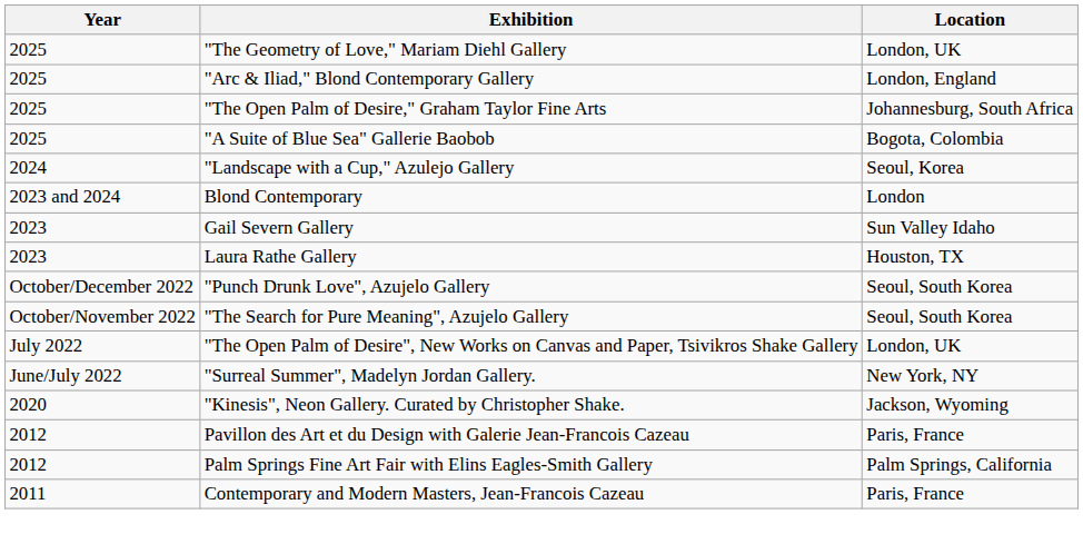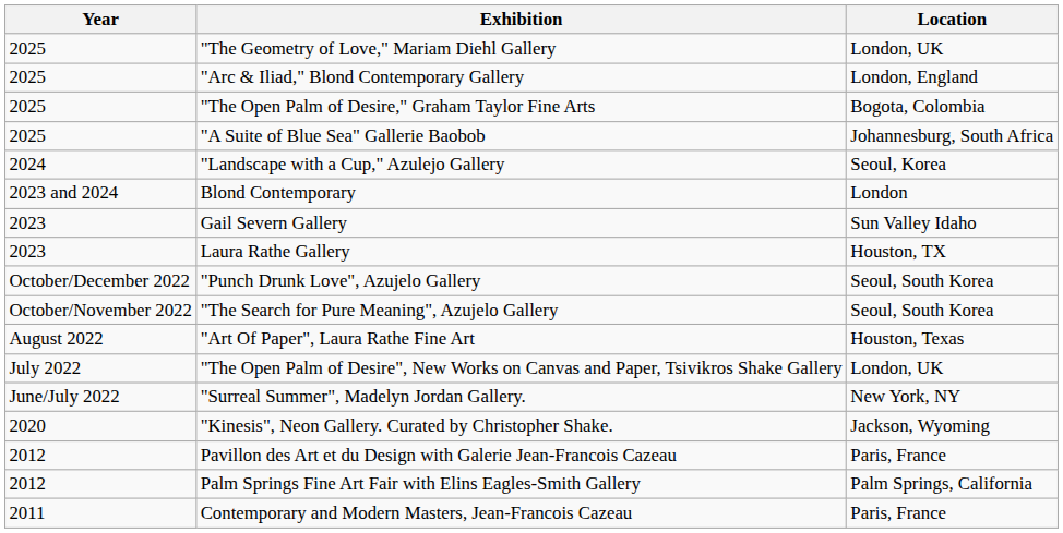"The Open Palm of Desire," Graham Taylor Fine Arts | Location: Johannesburg, South Africa -> Bogota, Colombia
"A Suite of Blue Sea" Gallerie Baobob | Location: Bogota, Colombia -> Johannesburg, South Africa
+ row: August 2022 | "Art Of Paper", Laura Rathe Fine Art | Houston, Texas
